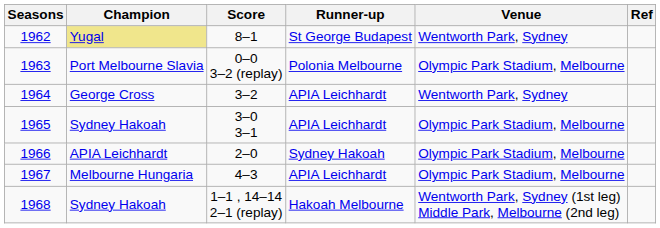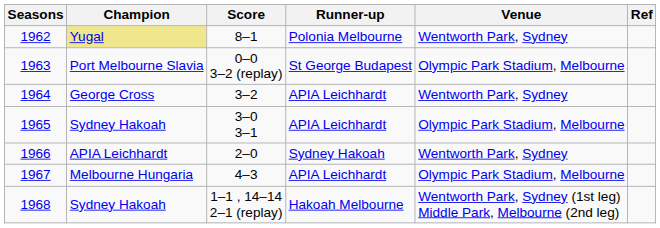1962 | Runner-up: St George Budapest -> Polonia Melbourne
1963 | Runner-up: Polonia Melbourne -> St George Budapest
1966 | Venue: Olympic Park Stadium, Melbourne -> Wentworth Park, Sydney
